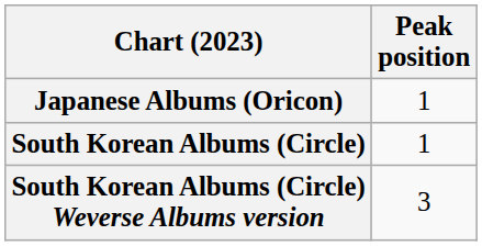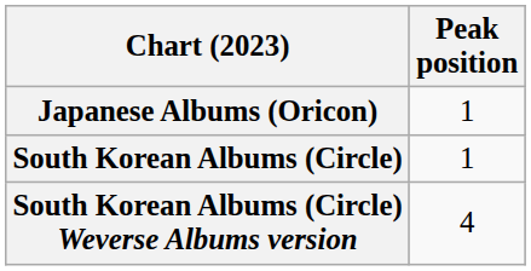South Korean Albums (Circle) Weverse Albums version | Peak position: 3 -> 4
